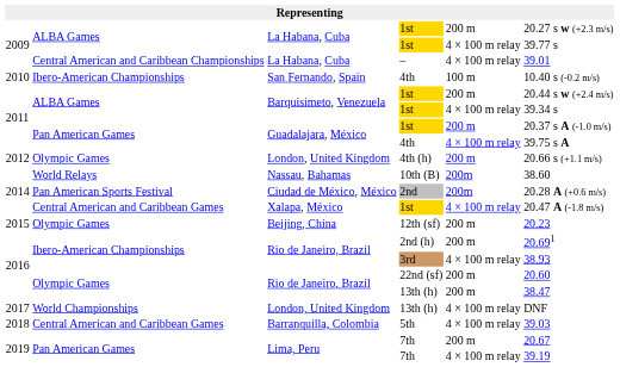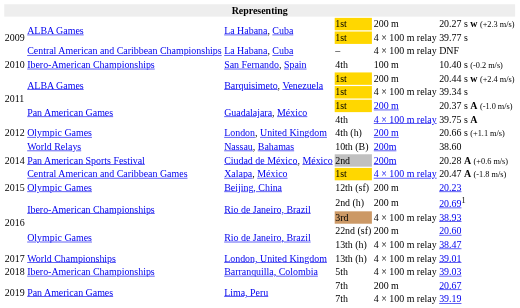– | column 6: 39.01 -> DNF
Rio de Janeiro, Brazil / 13th (h) | column 5: 200 m -> 4 × 100 m relay
London, United Kingdom / 13th (h) | column 6: DNF -> 39.01
5th | column 2: Central American and Caribbean Games -> Ibero-American Championships
